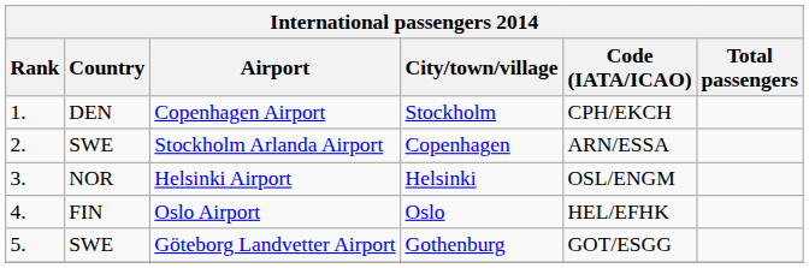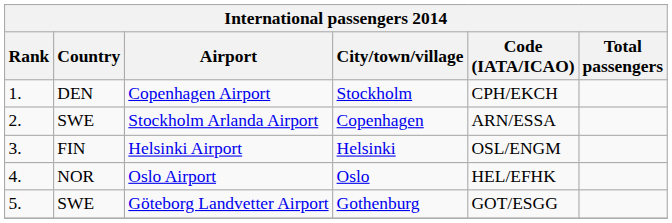Helsinki Airport | Country: NOR -> FIN
Oslo Airport | Country: FIN -> NOR
